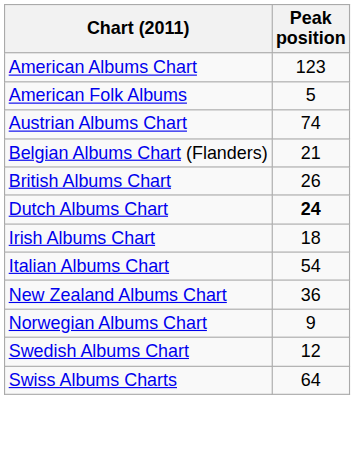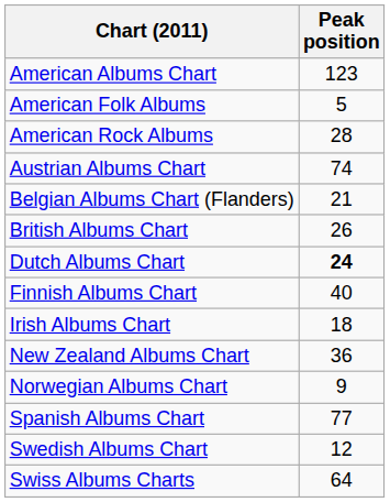+ row: American Rock Albums | 28
+ row: Finnish Albums Chart | 40
- row: Italian Albums Chart | 54
+ row: Spanish Albums Chart | 77
